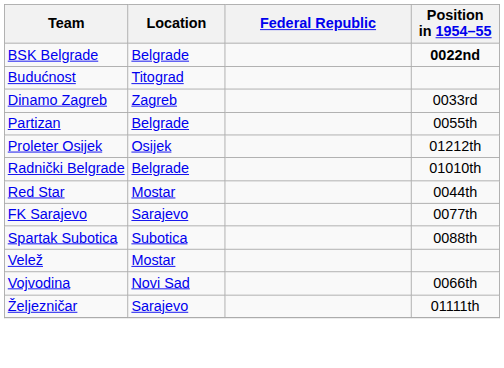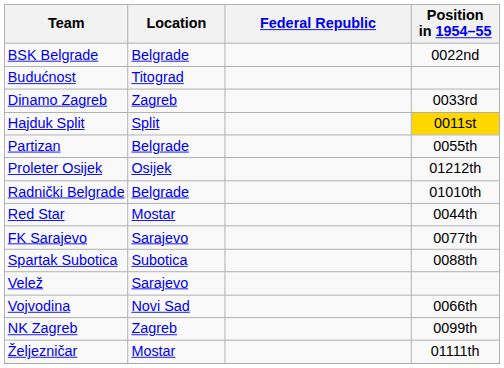BSK Belgrade | Position in 1954–55: bold -> normal
+ row: Hajduk Split | Split | 0011st
Velež | Location: Mostar -> Sarajevo
+ row: NK Zagreb | Zagreb | 0099th
Željezničar | Location: Sarajevo -> Mostar
